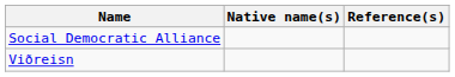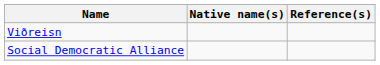rows swapped: Viðreisn <-> Social Democratic Alliance
